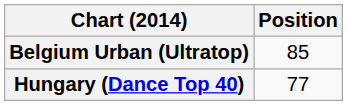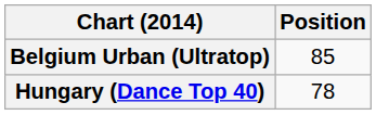Hungary (Dance Top 40) | Position: 77 -> 78
